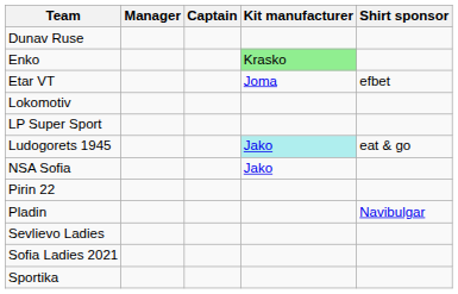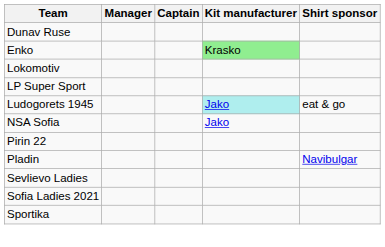- row: Etar VT | Joma | efbet
